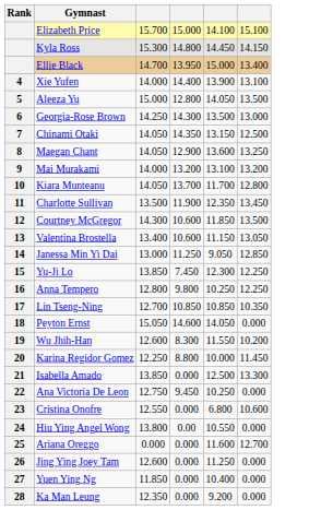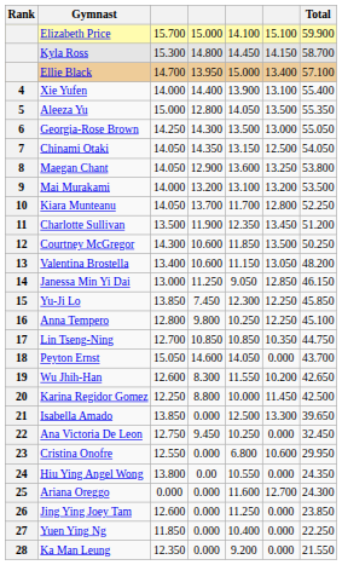+ column: Total | 59.900 | 58.700 | 57.100 | 55.400 | 55.350 | 55.050 | 54.050 | 53.800 | 53.500 | 52.250 | 51.200 | 50.250 | 48.200 | 46.150 | 45.850 | 45.100 | 44.750 | 43.700 | 42.650 | 42.500 | 39.650 | 32.450 | 29.950 | 24.350 | 24.300 | 23.850 | 22.250 | 21.550
